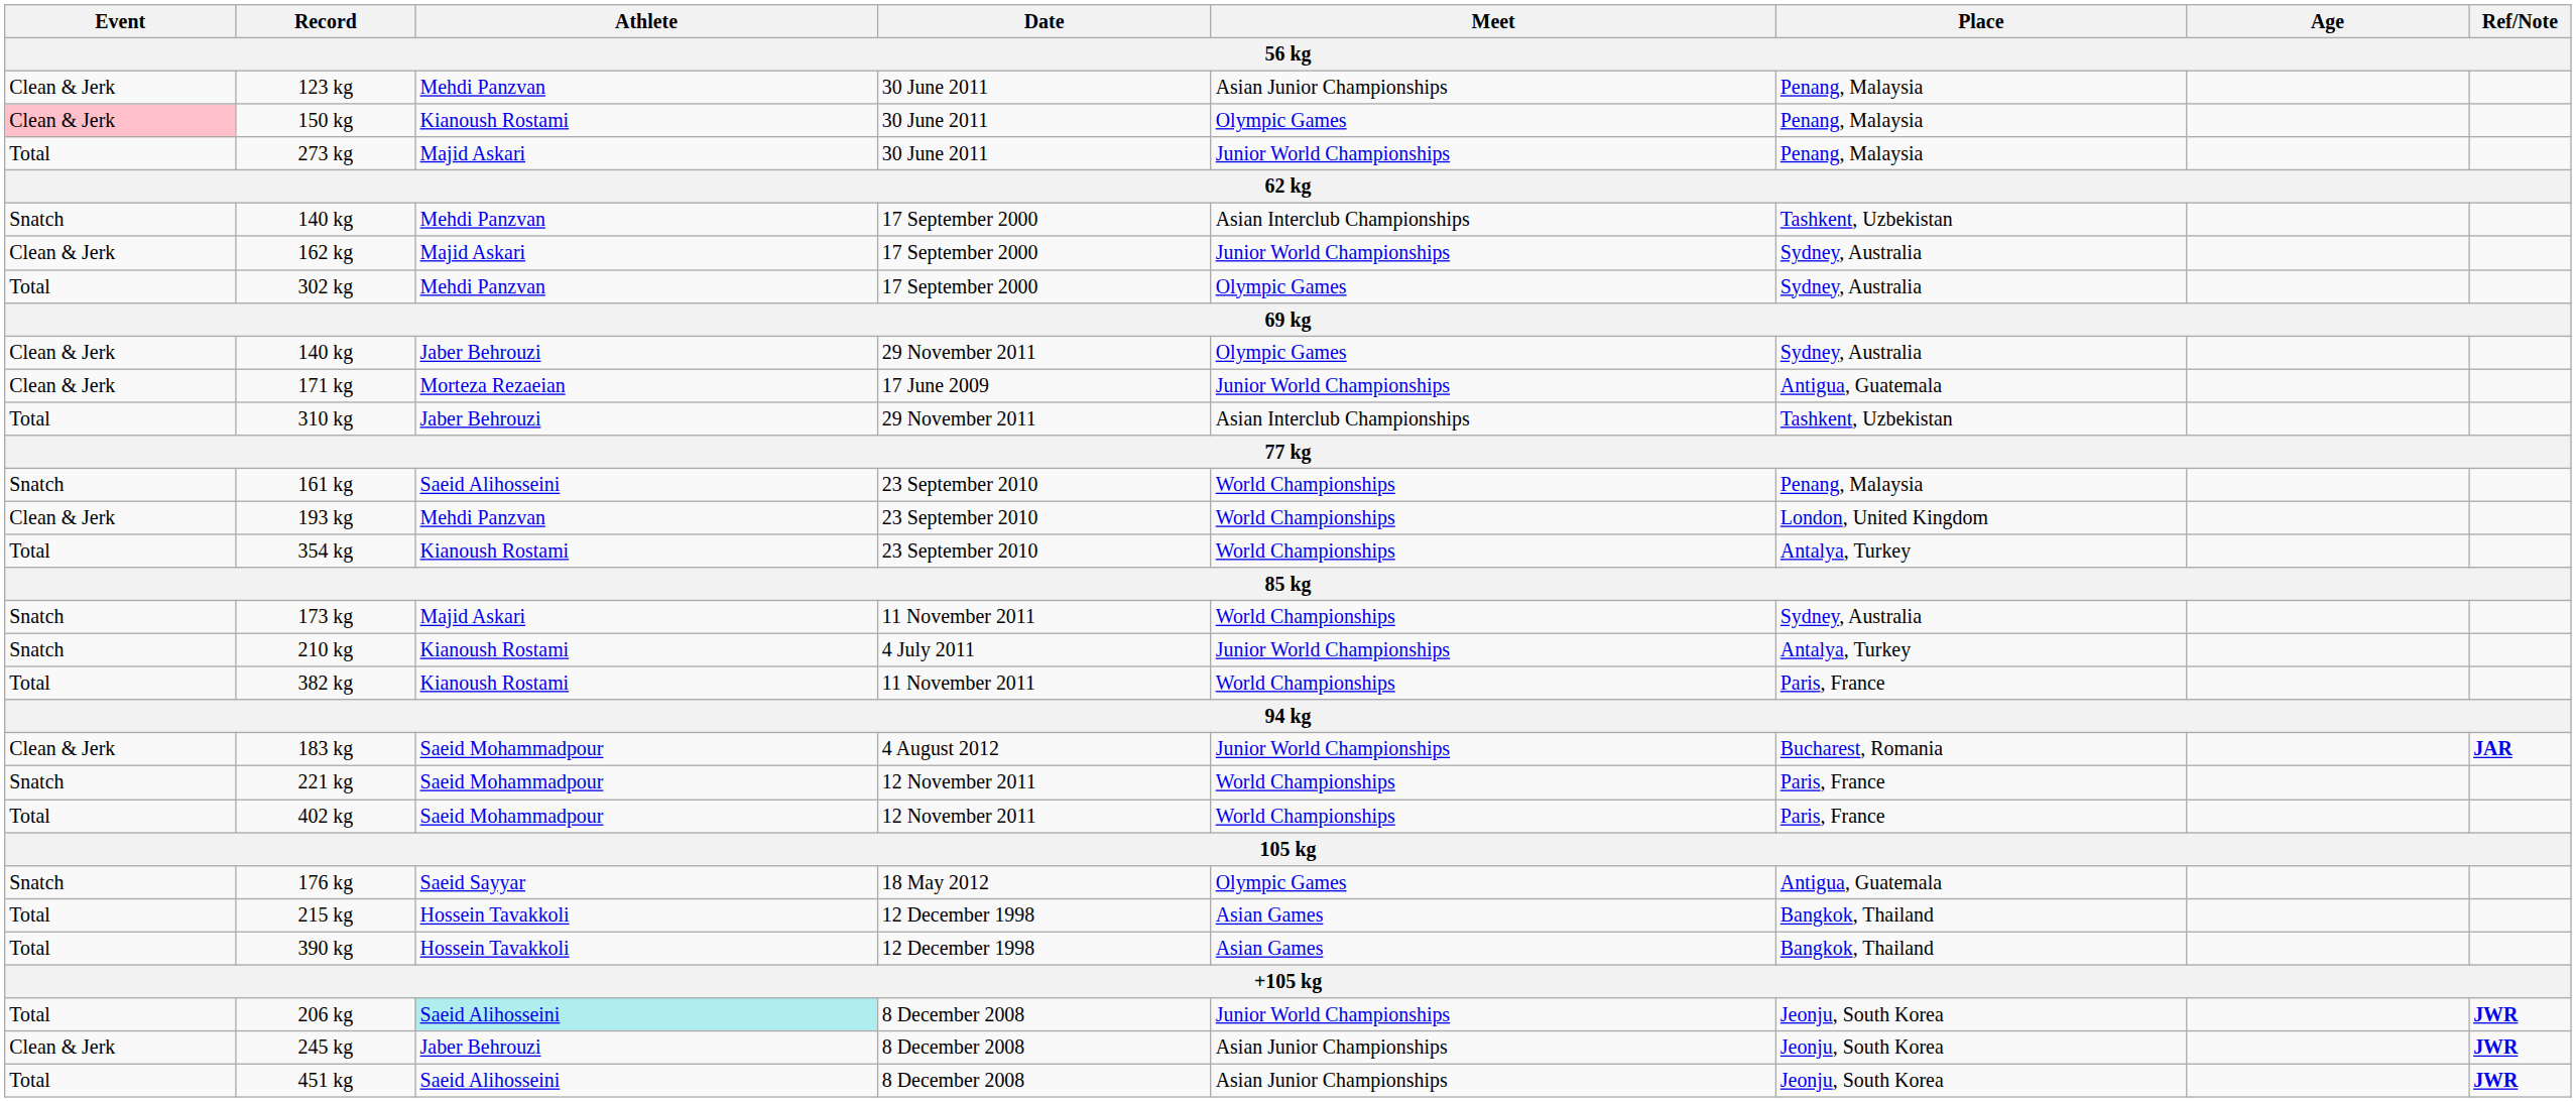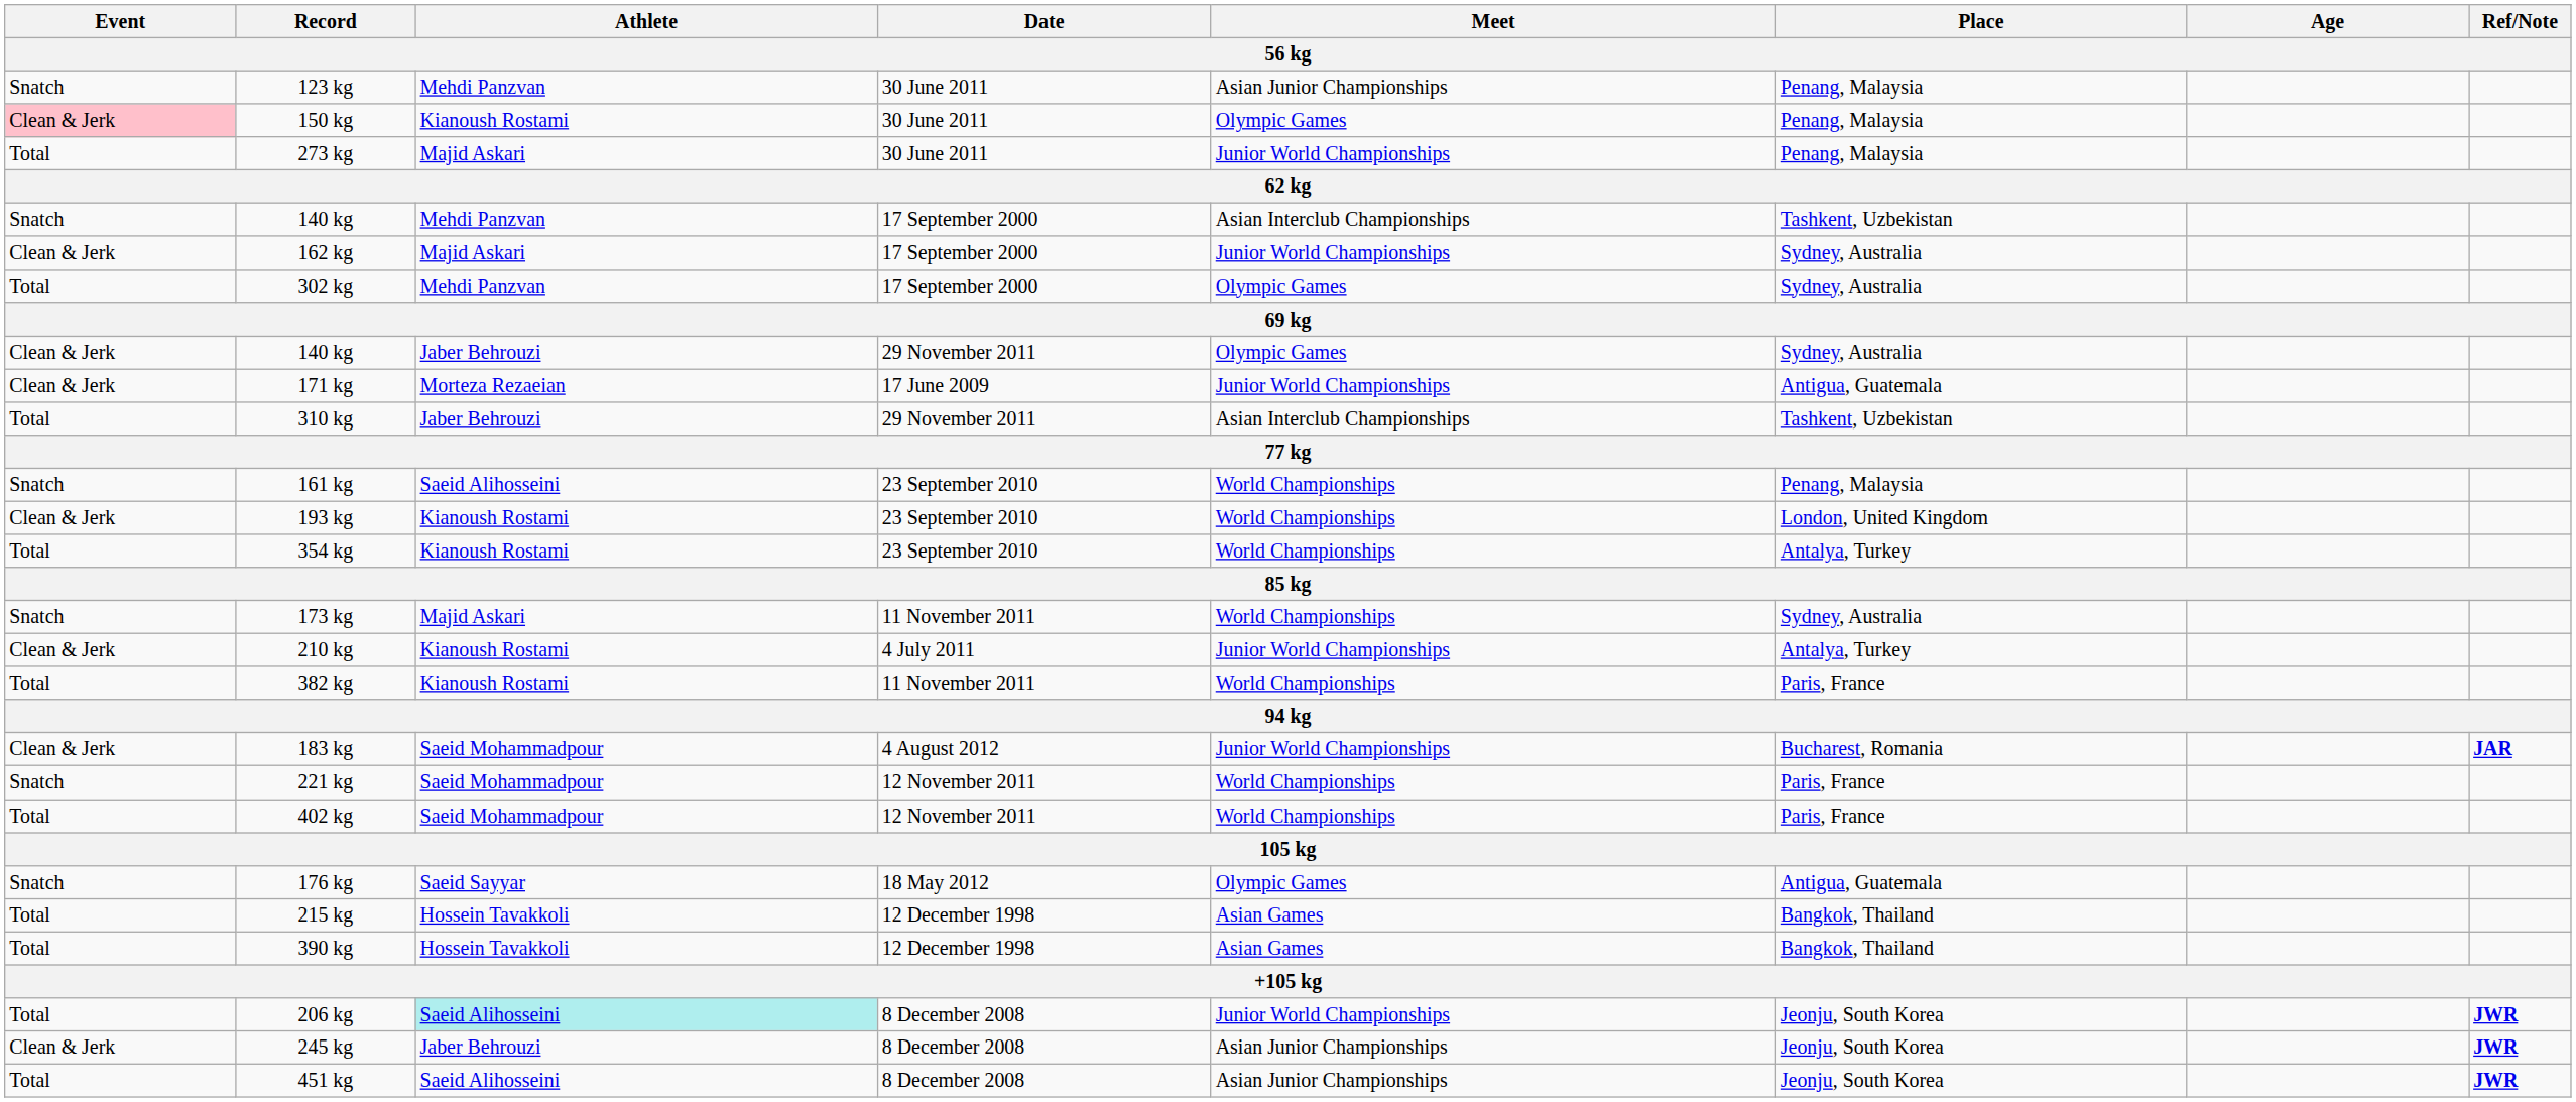123 kg | Event: Clean & Jerk -> Snatch
193 kg | Athlete: Mehdi Panzvan -> Kianoush Rostami
210 kg | Event: Snatch -> Clean & Jerk
